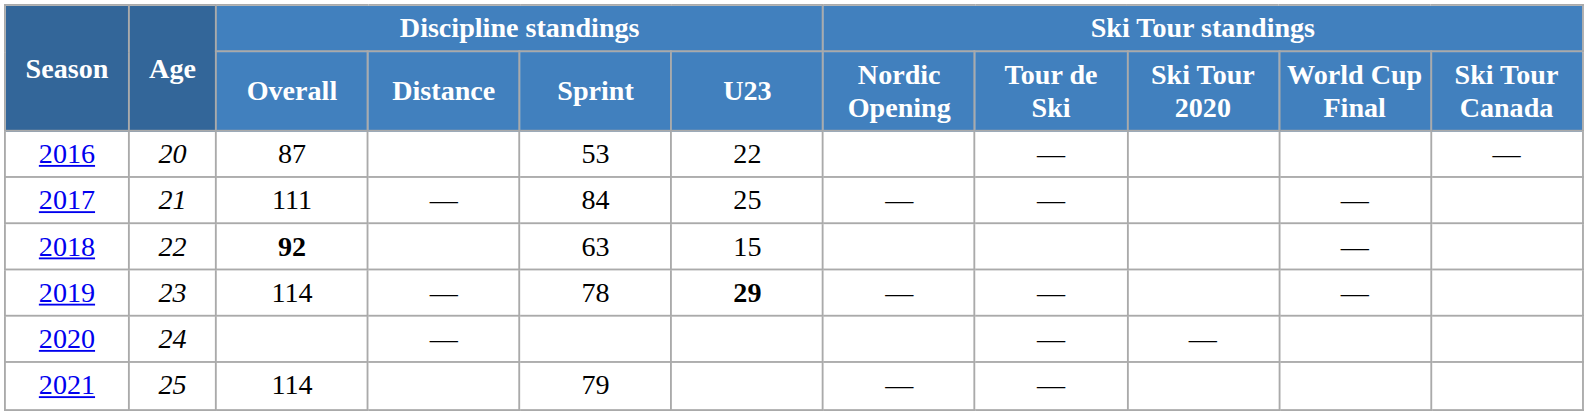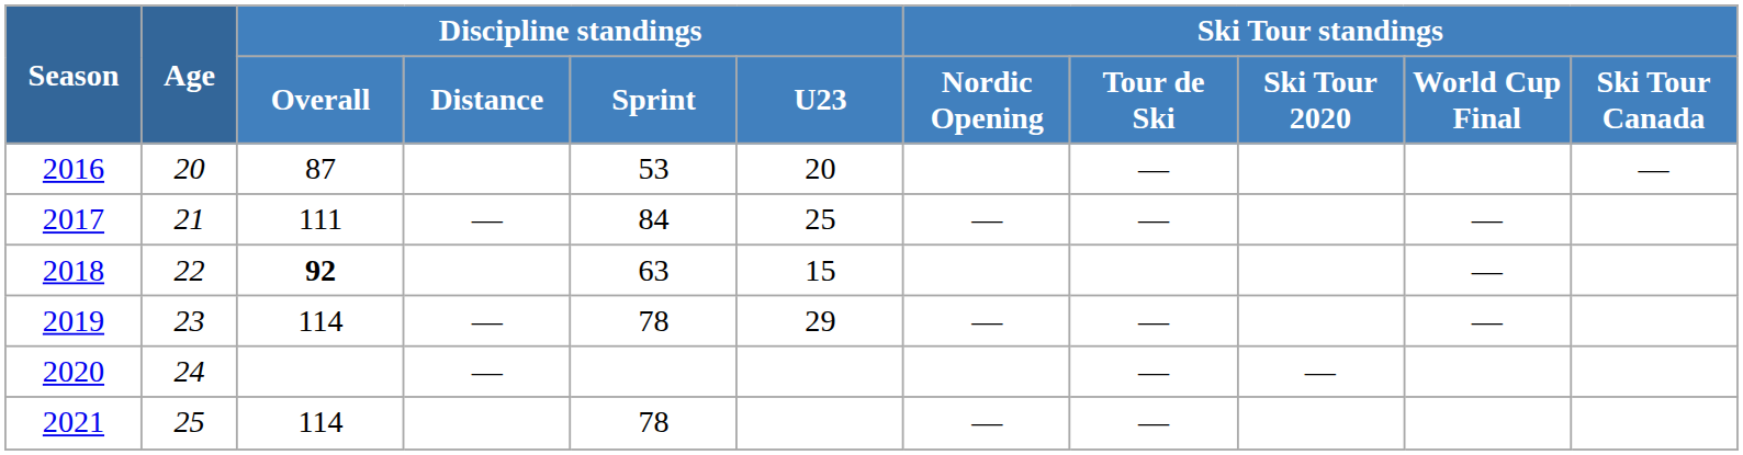2016 | Discipline standings / U23: 22 -> 20
2019 | Discipline standings / U23: bold -> normal
2021 | Discipline standings / Sprint: 79 -> 78
